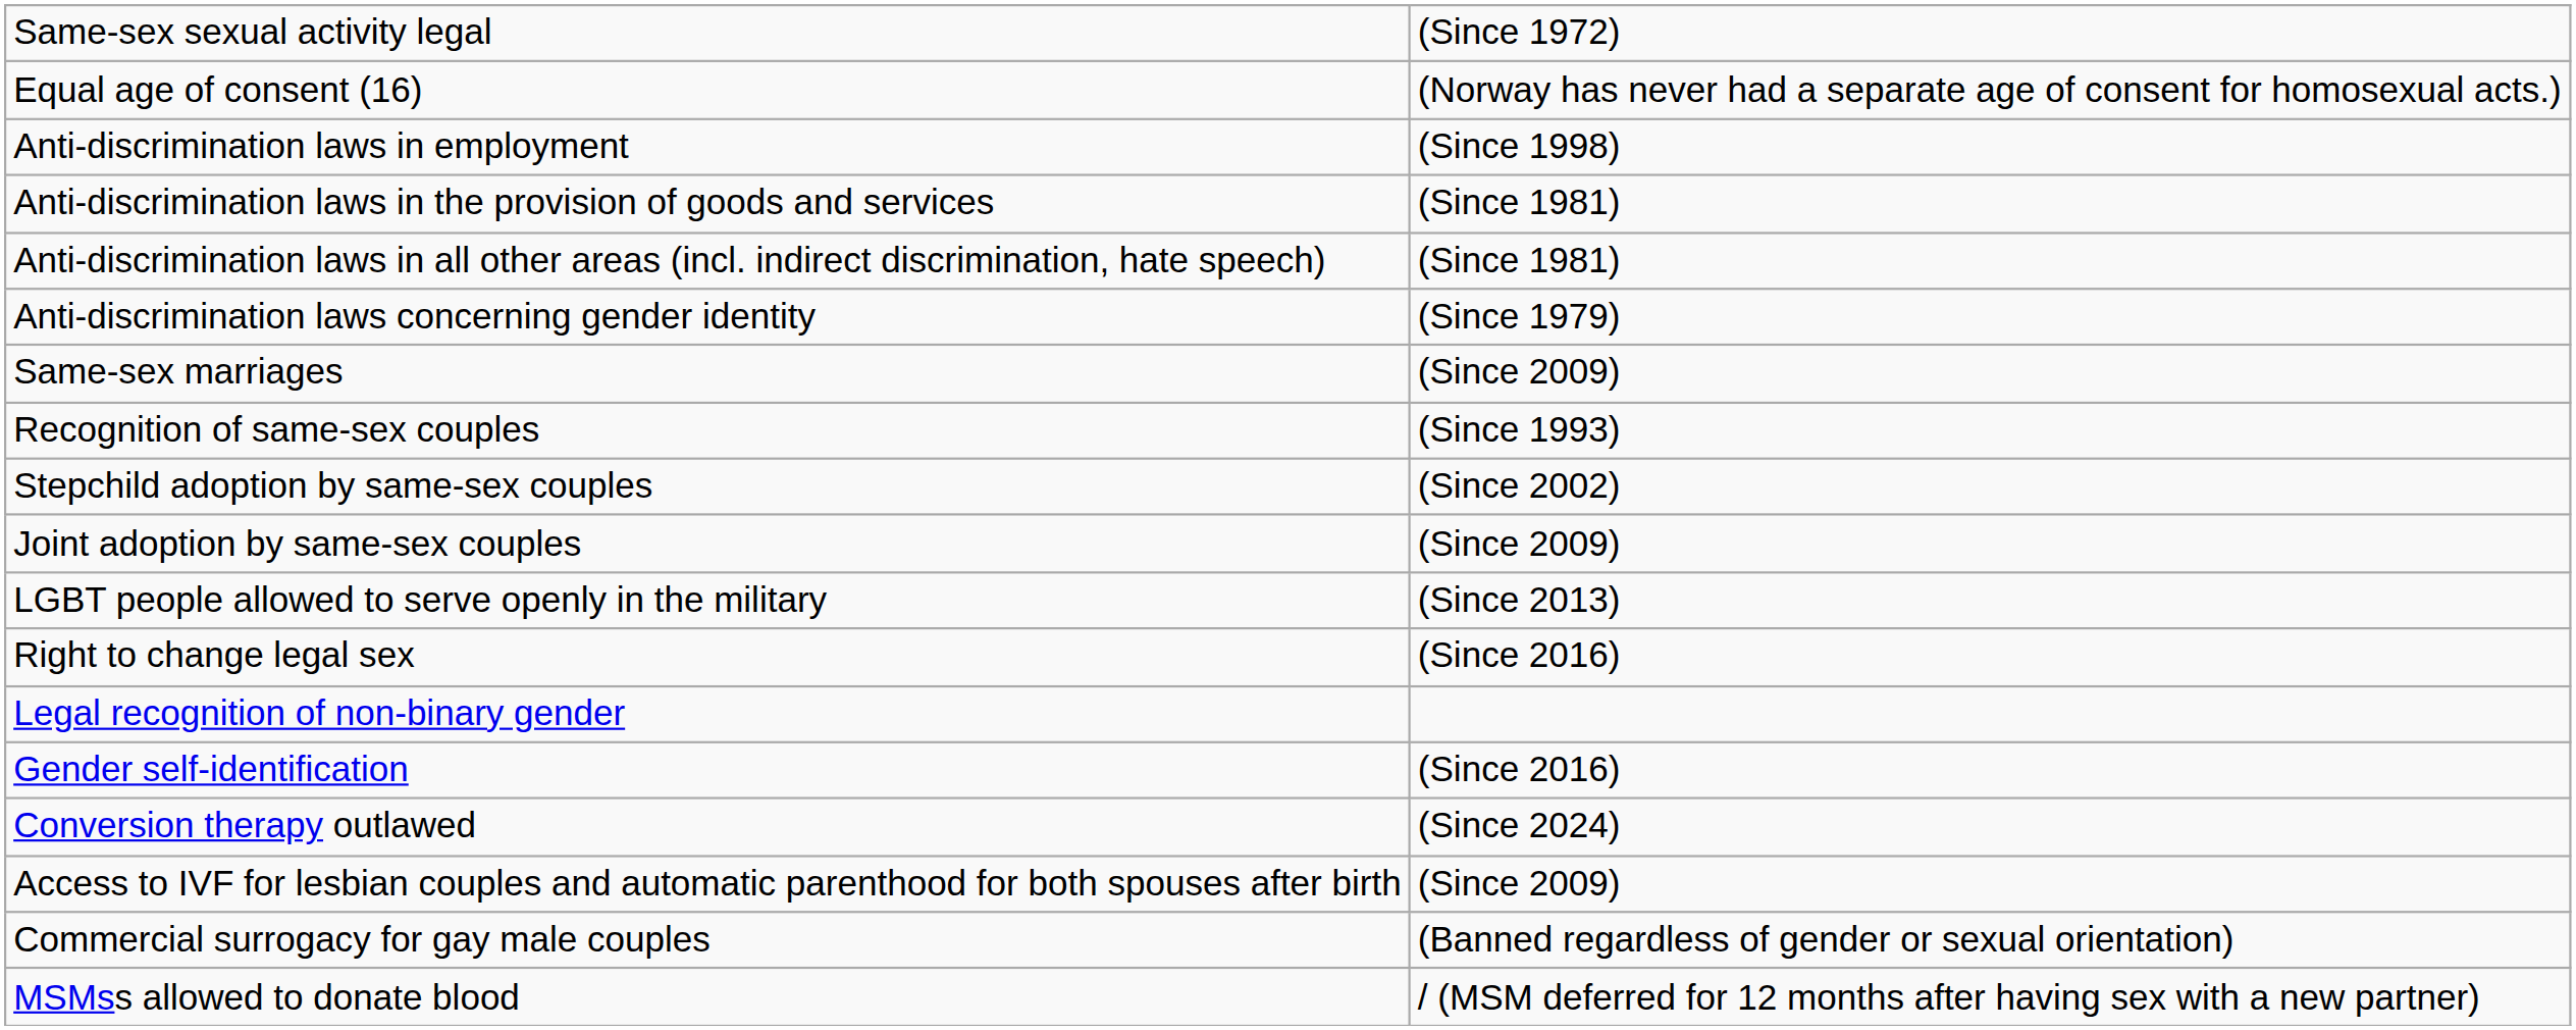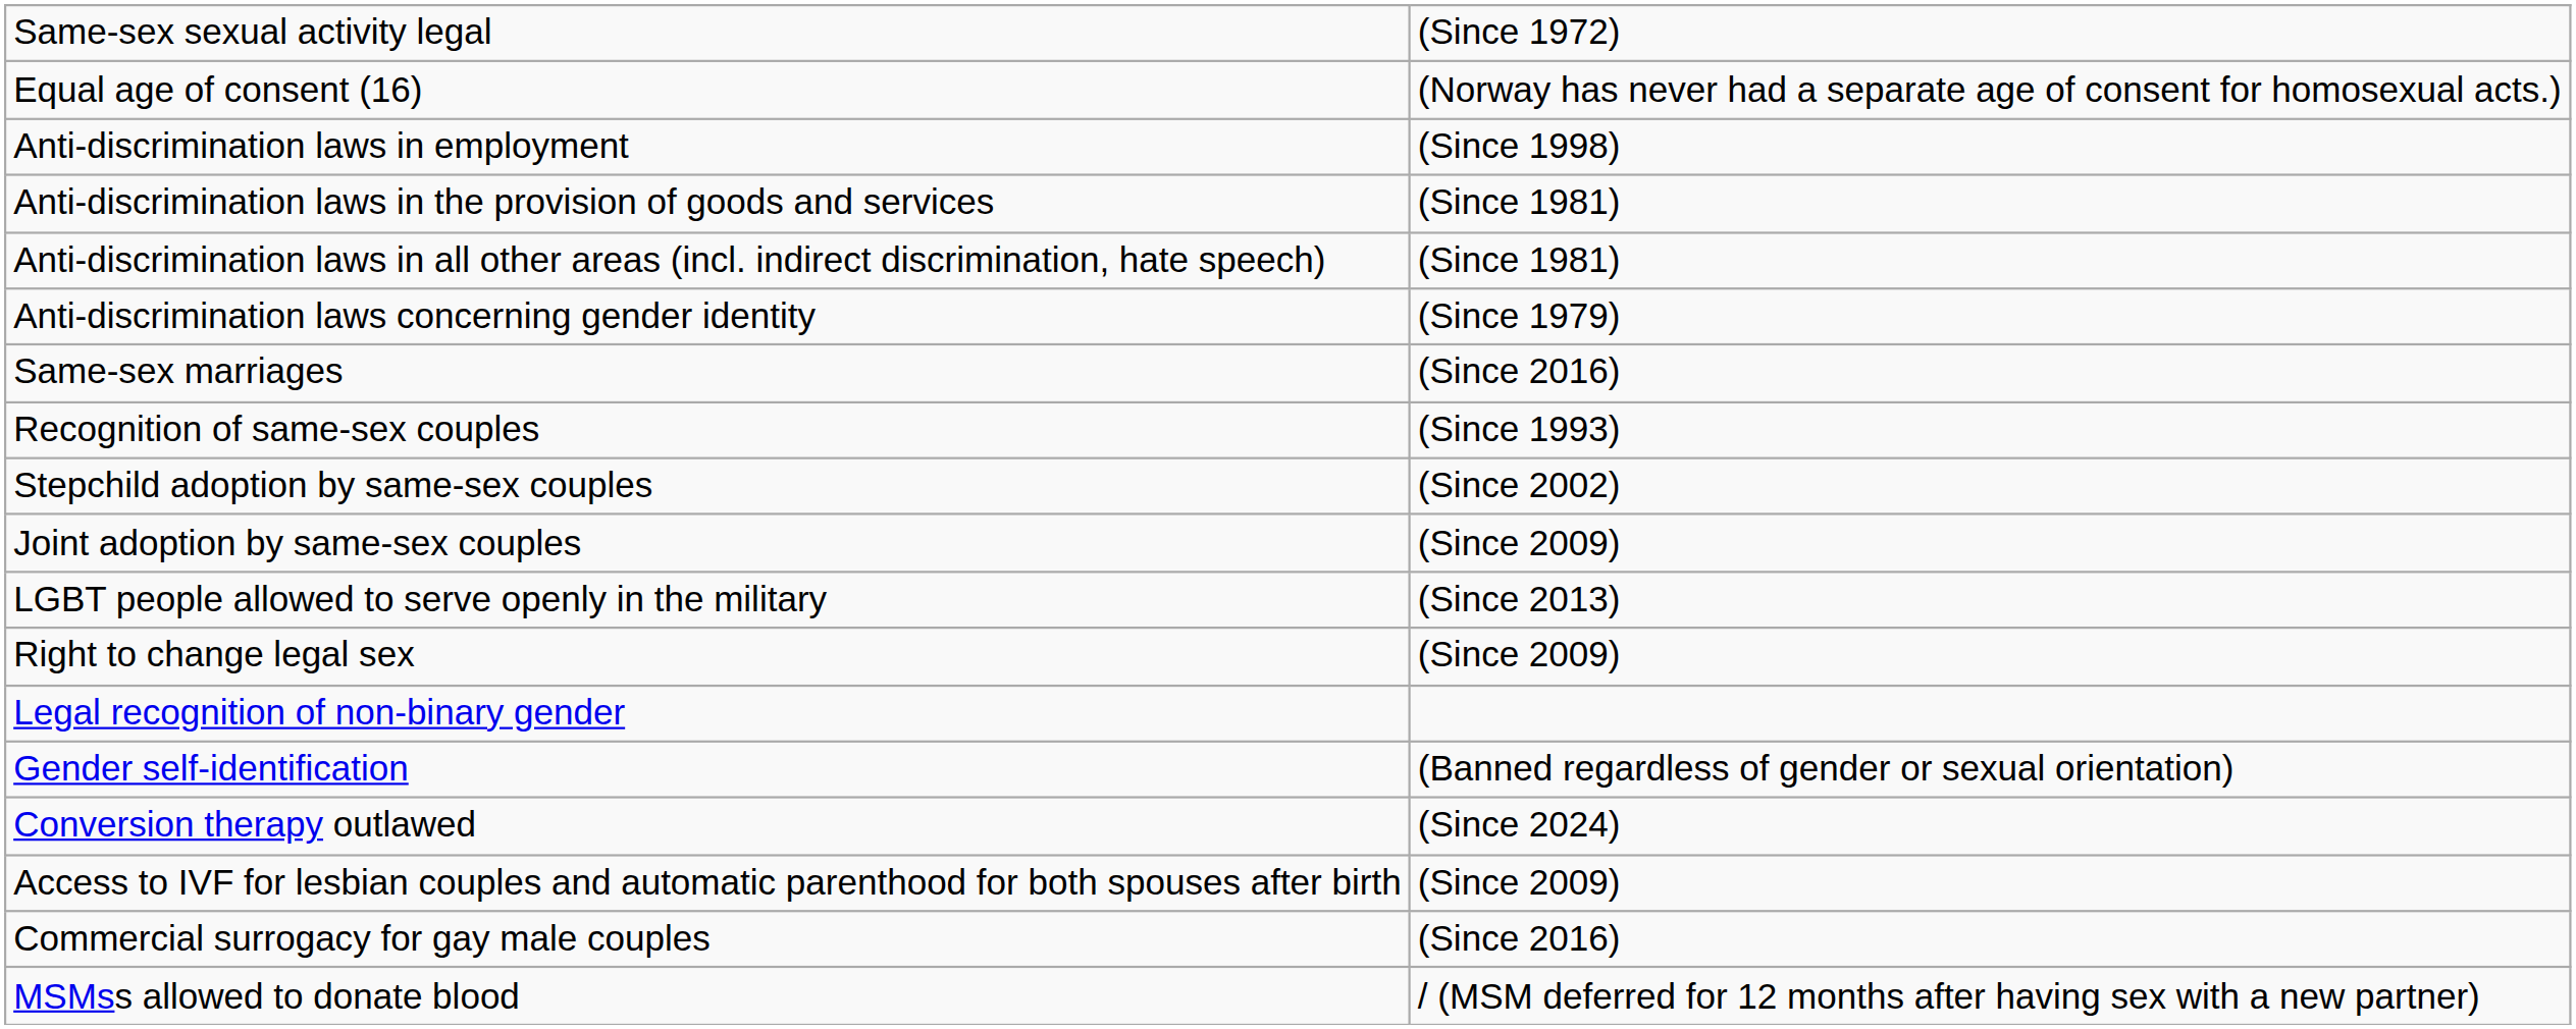Same-sex marriages | column 2: (Since 2009) -> (Since 2016)
Right to change legal sex | column 2: (Since 2016) -> (Since 2009)
Gender self-identification | column 2: (Since 2016) -> (Banned regardless of gender or sexual orientation)
Commercial surrogacy for gay male couples | column 2: (Banned regardless of gender or sexual orientation) -> (Since 2016)
